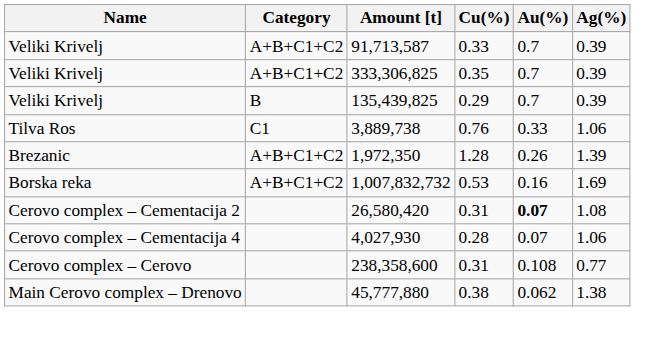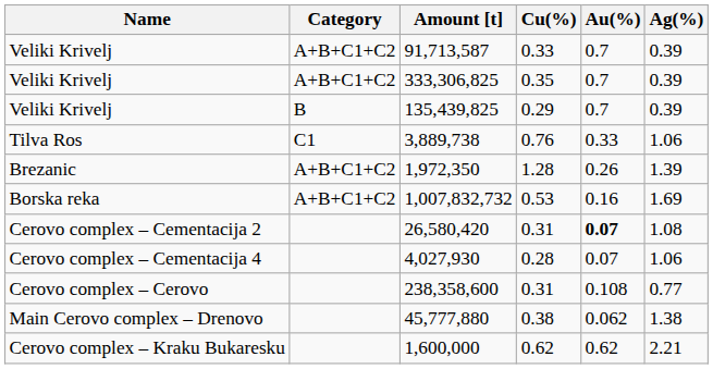+ row: Cerovo complex – Kraku Bukaresku | 1,600,000 | 0.62 | 0.62 | 2.21
